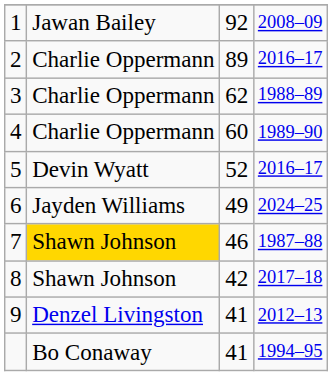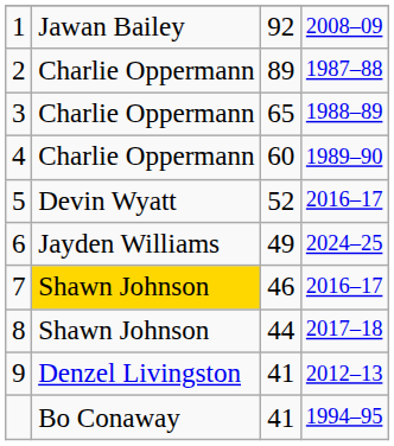2 | column 4: 2016–17 -> 1987–88
3 | column 3: 62 -> 65
7 | column 4: 1987–88 -> 2016–17
8 | column 3: 42 -> 44
